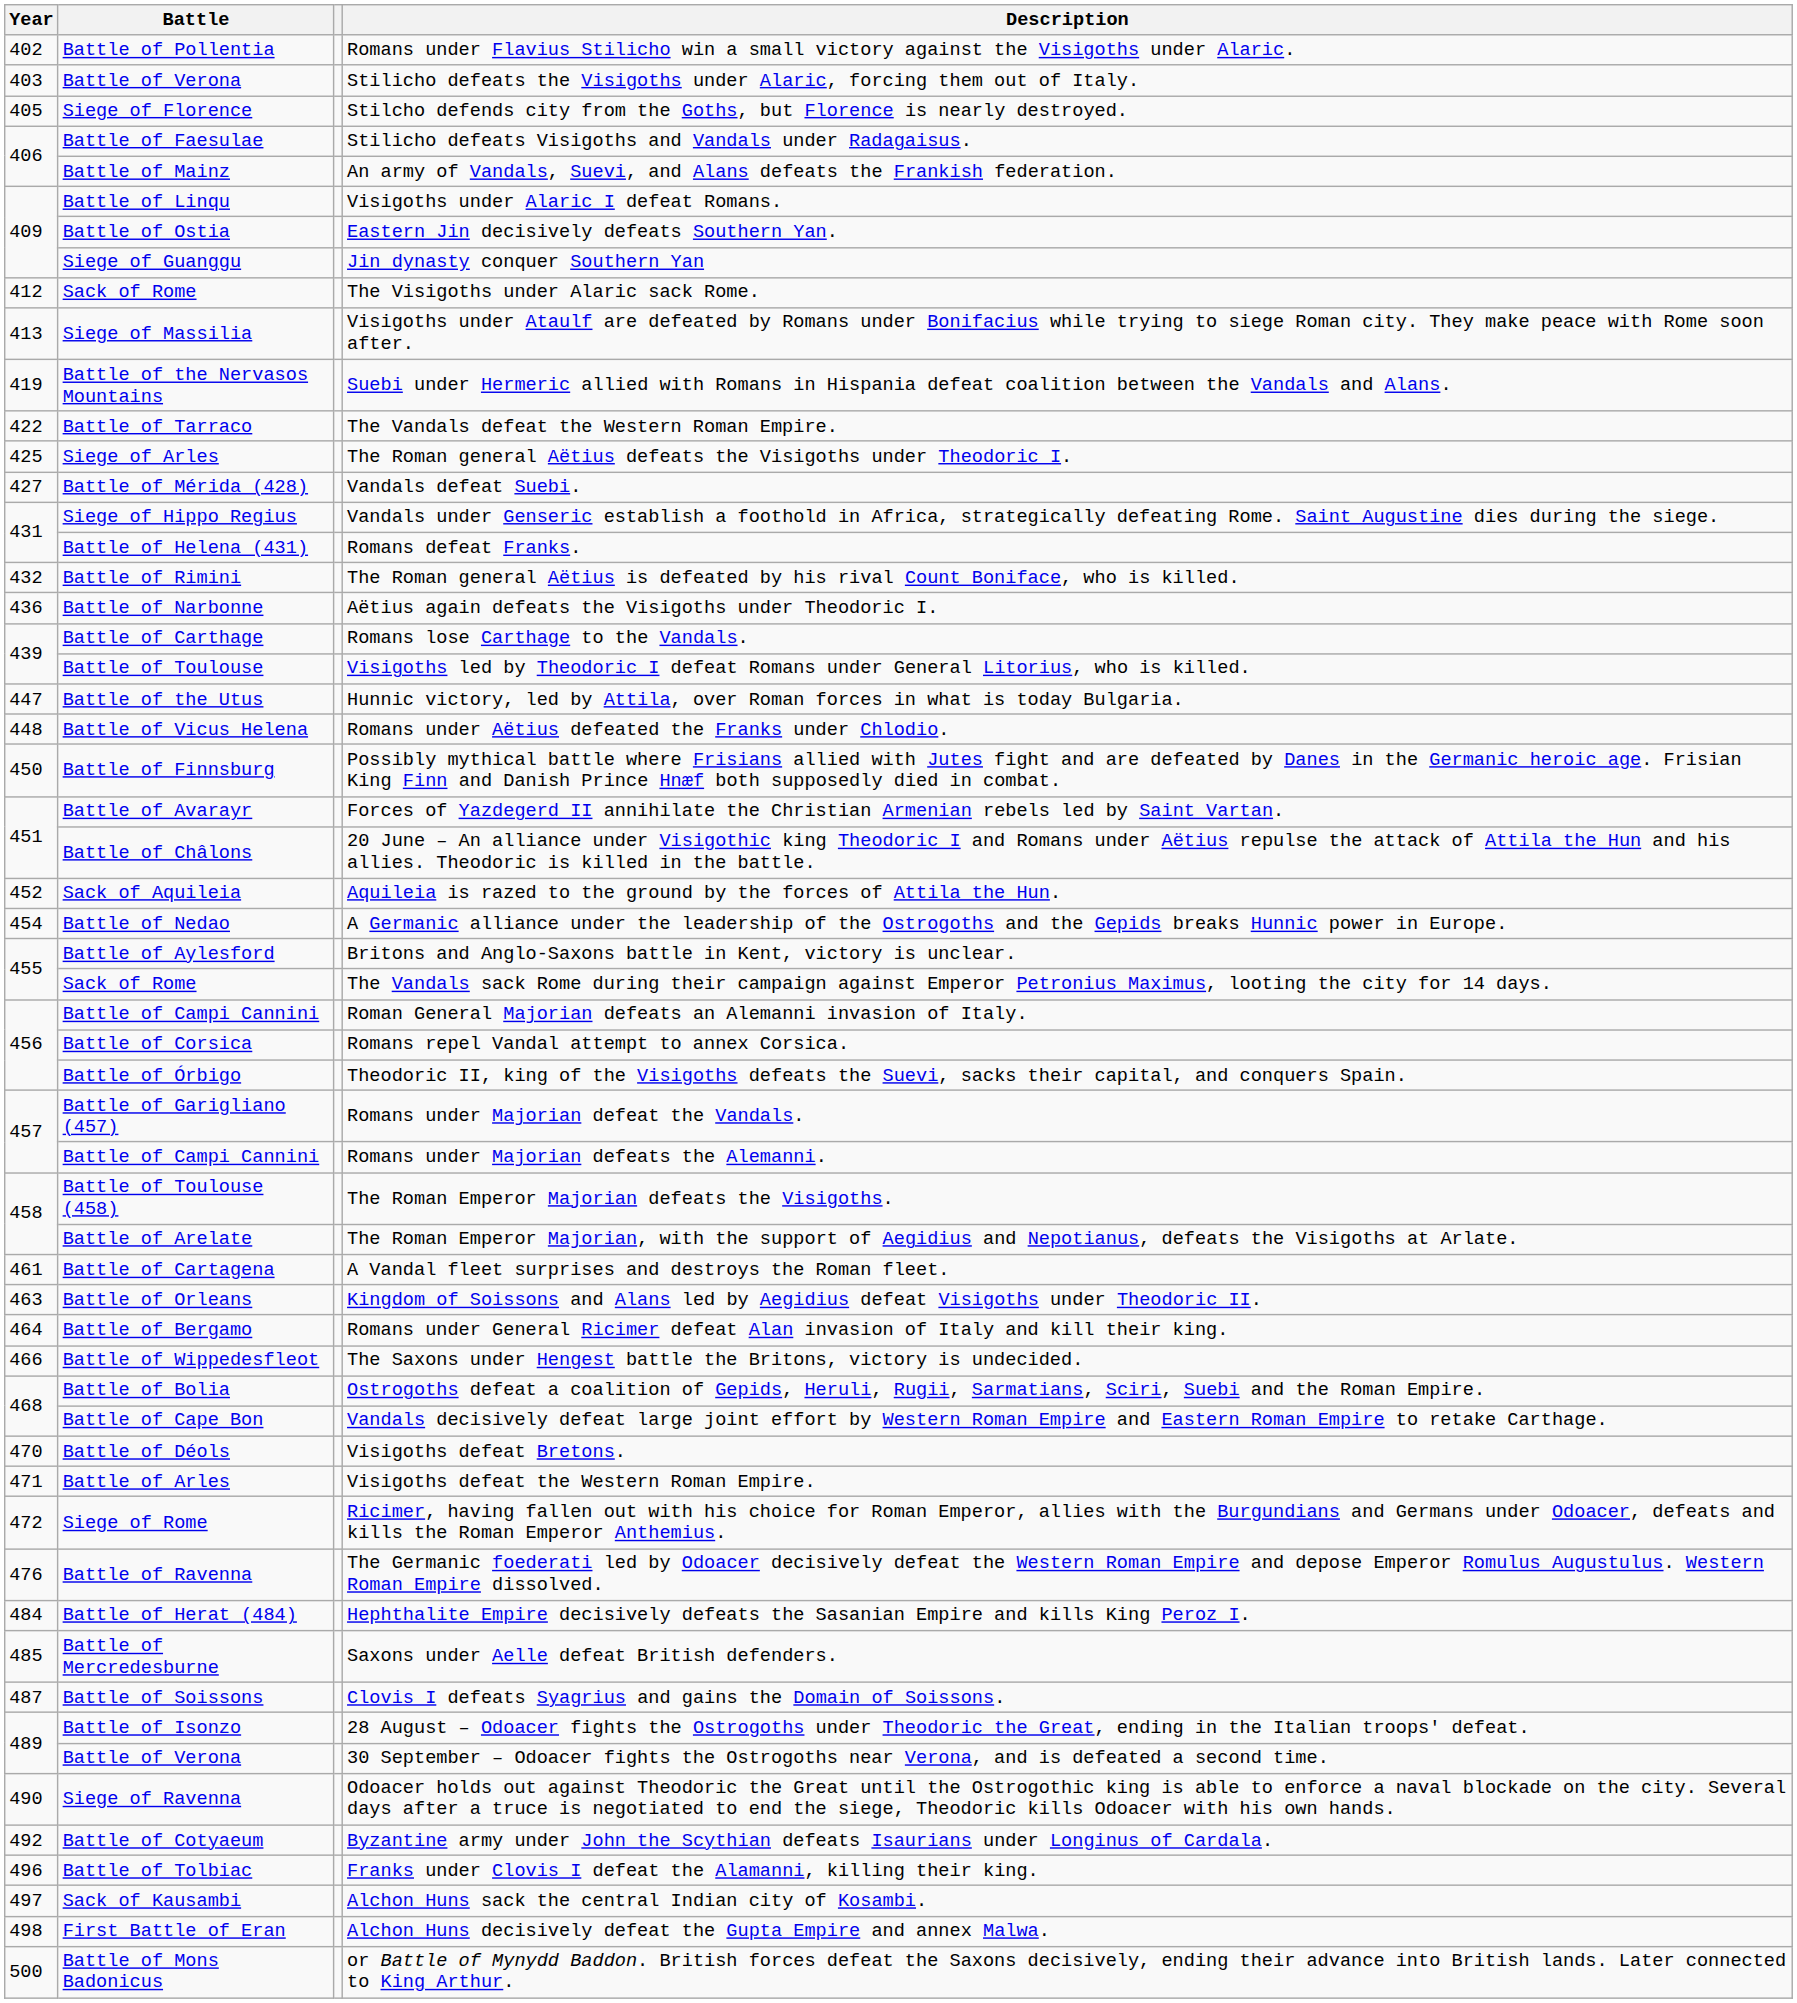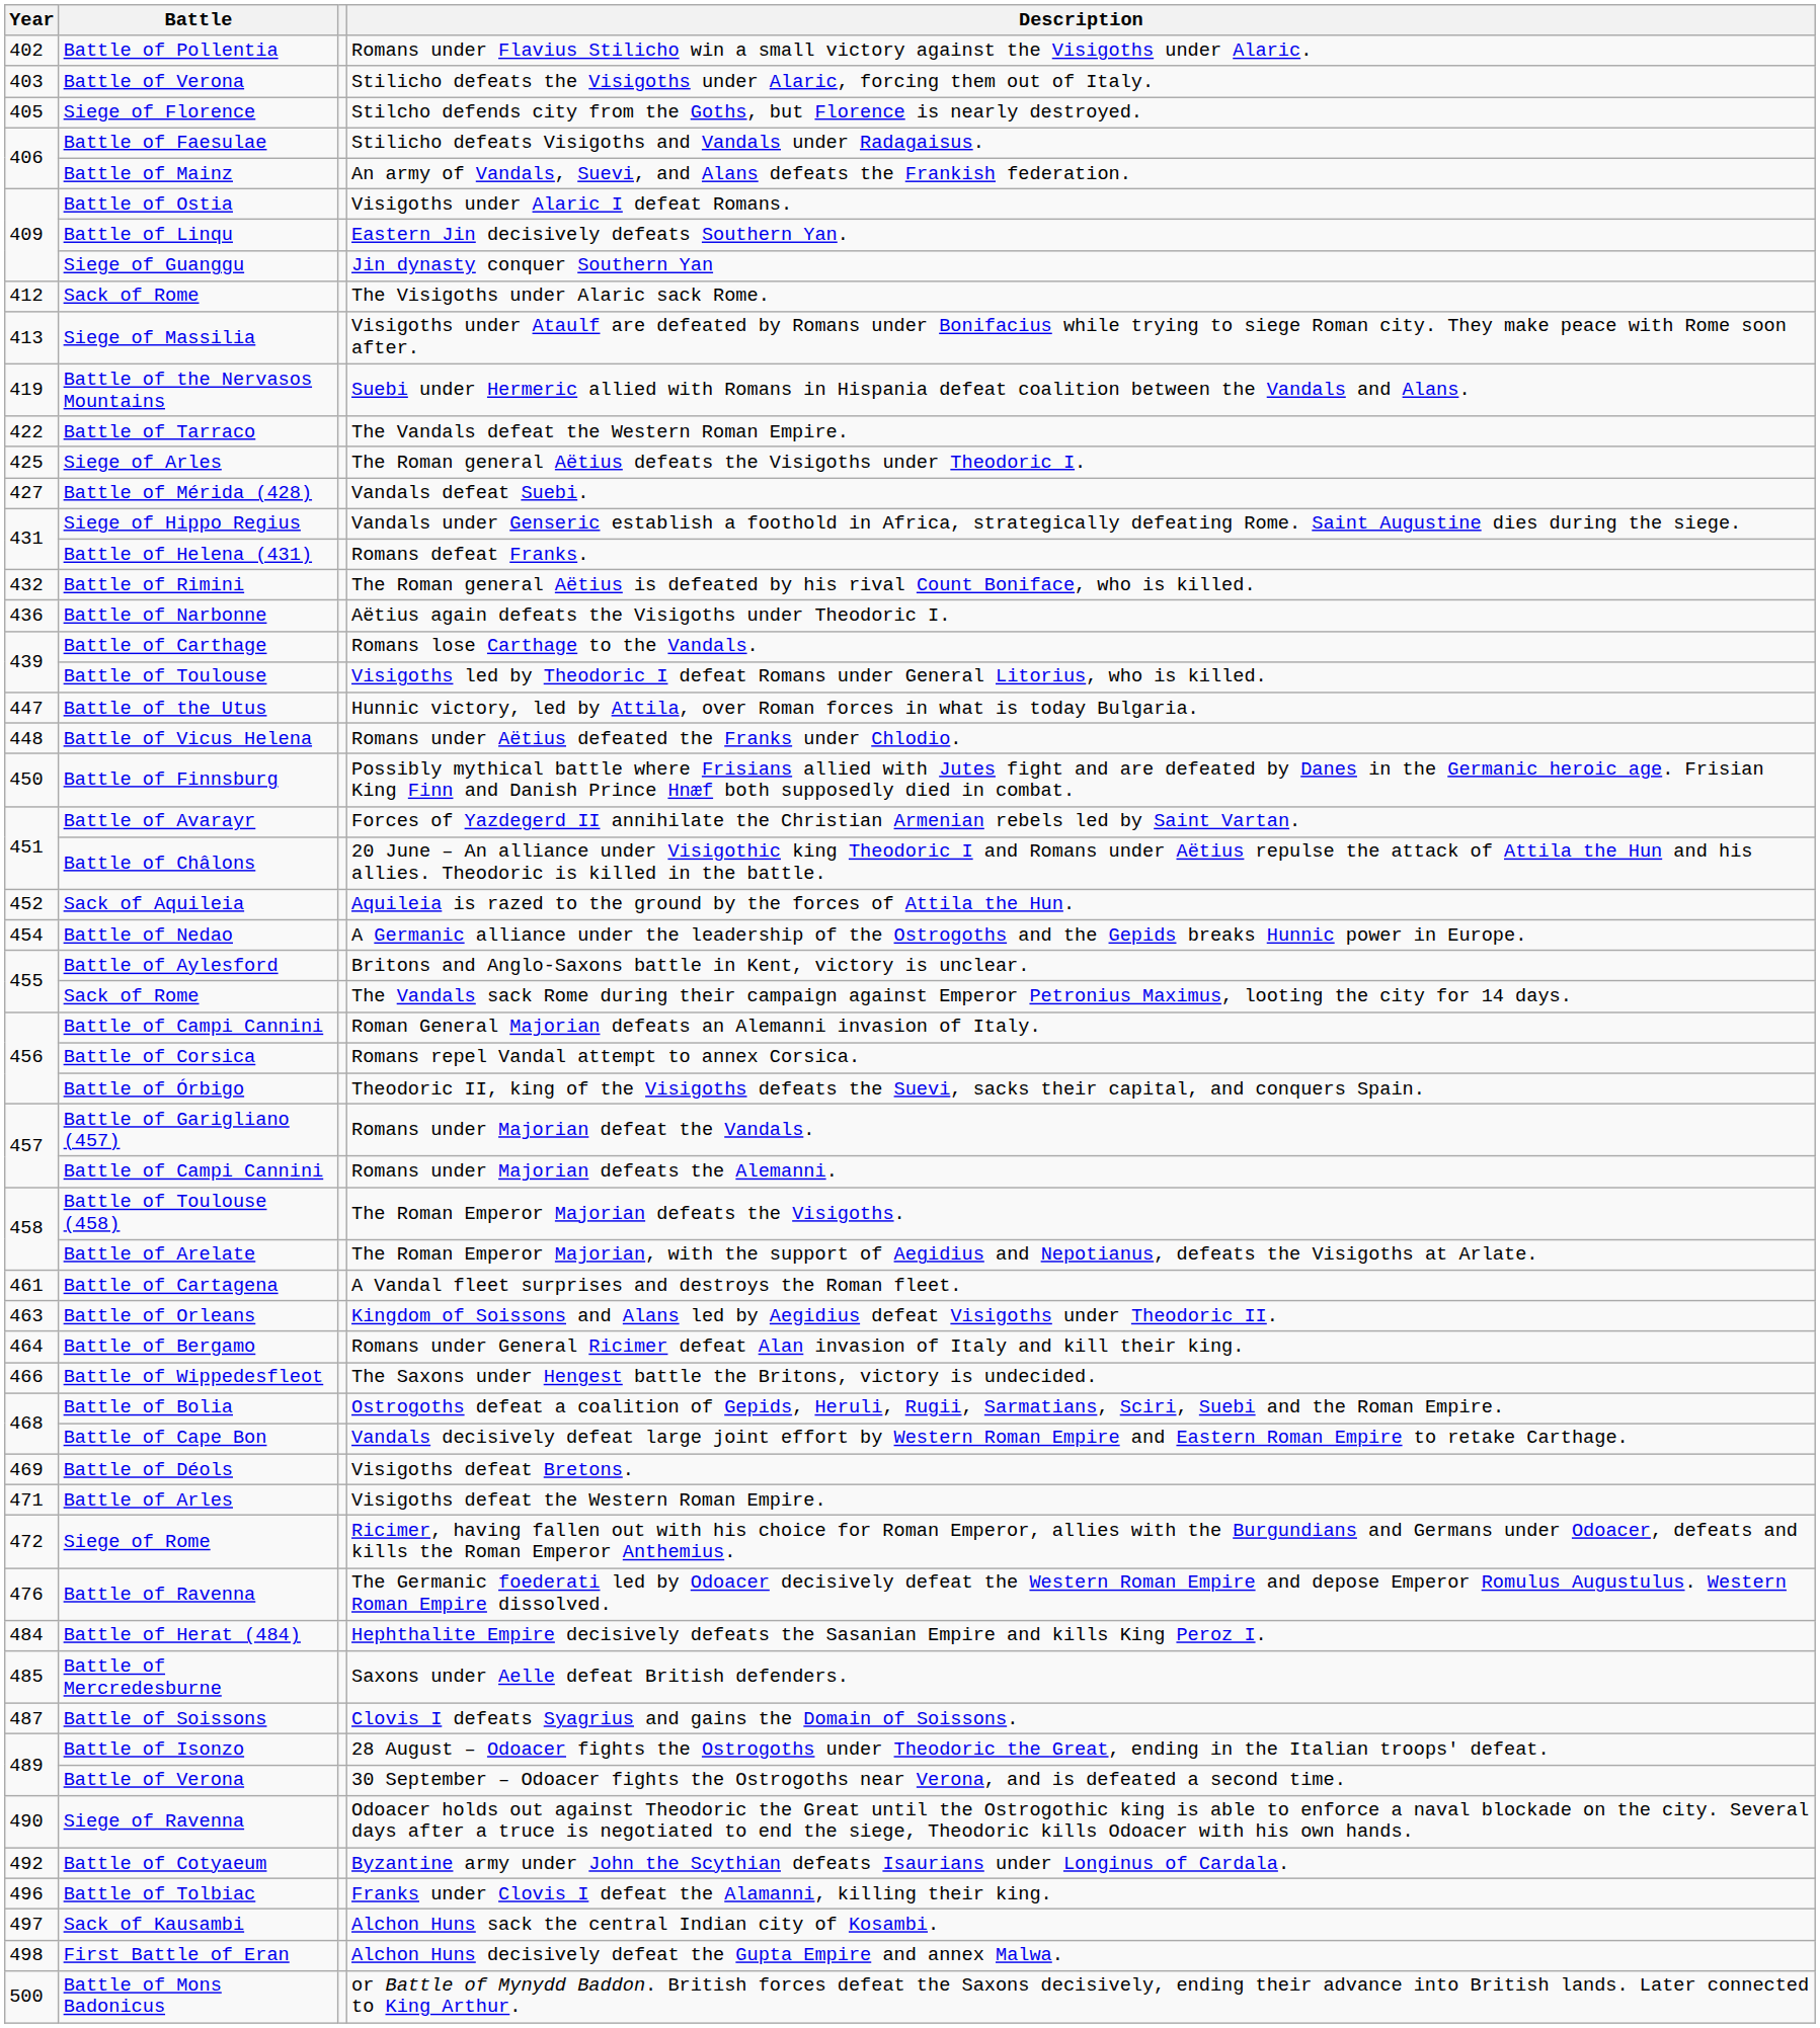Visigoths under Alaric I defeat Romans. | Battle: Battle of Linqu -> Battle of Ostia
Eastern Jin decisively defeats Southern Yan. | Battle: Battle of Ostia -> Battle of Linqu
Visigoths defeat Bretons. | Year: 470 -> 469
